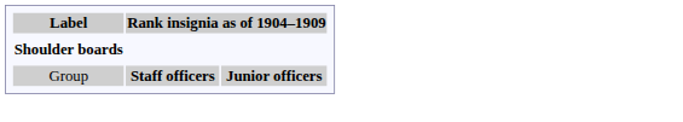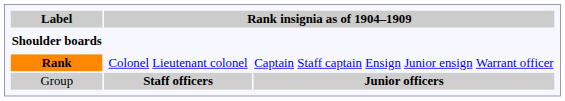+ row: Rank | Colonel | Lieutenant colonel | Captain | Staff captain | Ensign | Junior ensign | Warrant officer
